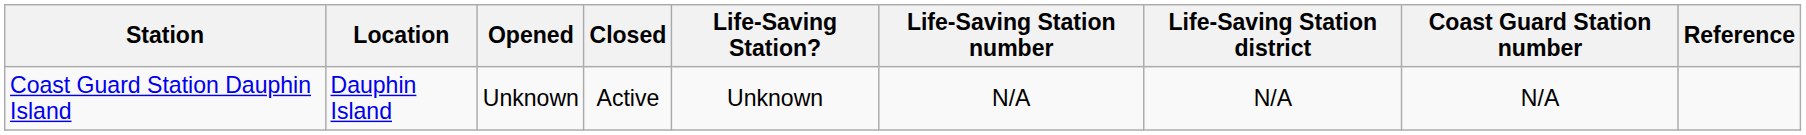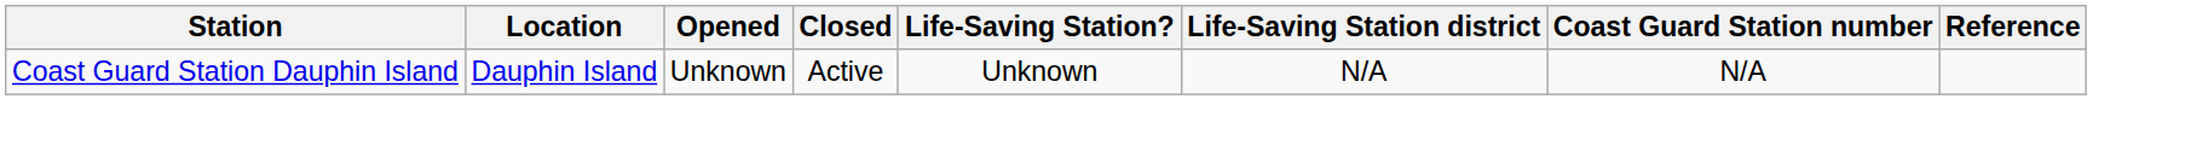- column: Life-Saving Station number | N/A
